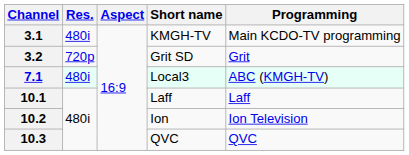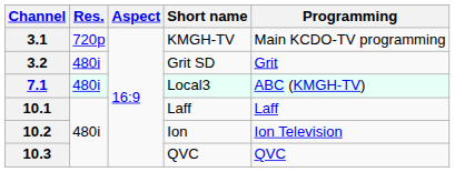3.1 | Res.: 480i -> 720p
3.2 | Res.: 720p -> 480i
